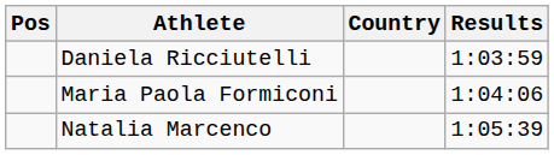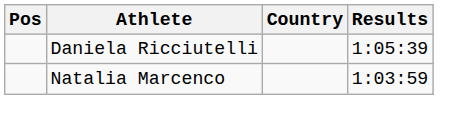Daniela Ricciutelli | Results: 1:03:59 -> 1:05:39
- row: Maria Paola Formiconi | 1:04:06
Natalia Marcenco | Results: 1:05:39 -> 1:03:59
